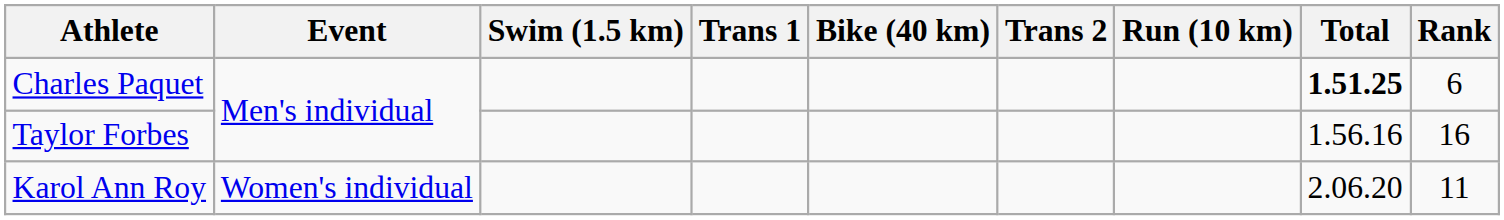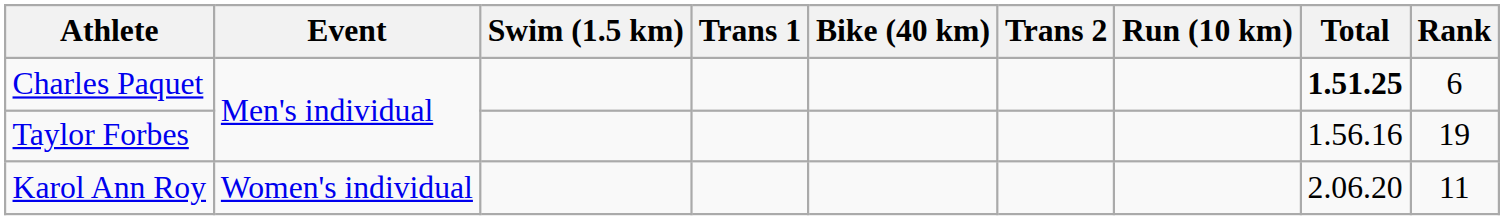Taylor Forbes | Rank: 16 -> 19
